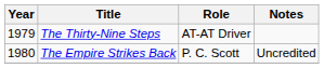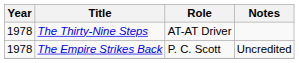The Thirty-Nine Steps | Year: 1979 -> 1978
The Empire Strikes Back | Year: 1980 -> 1978
